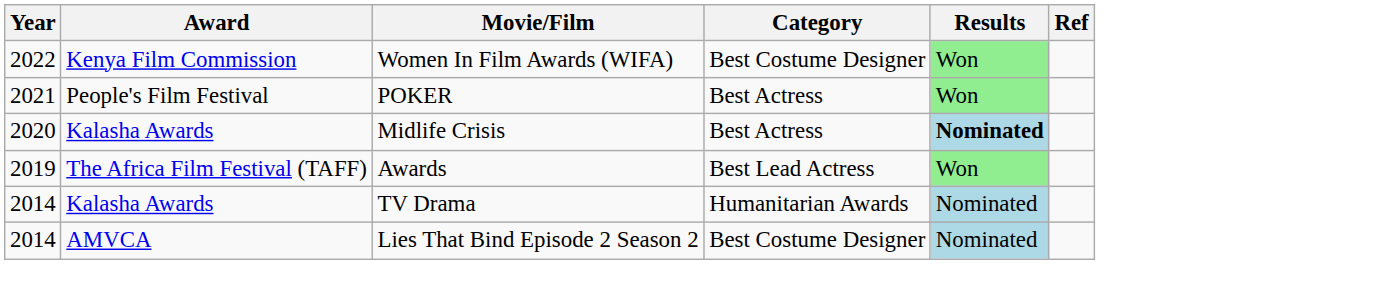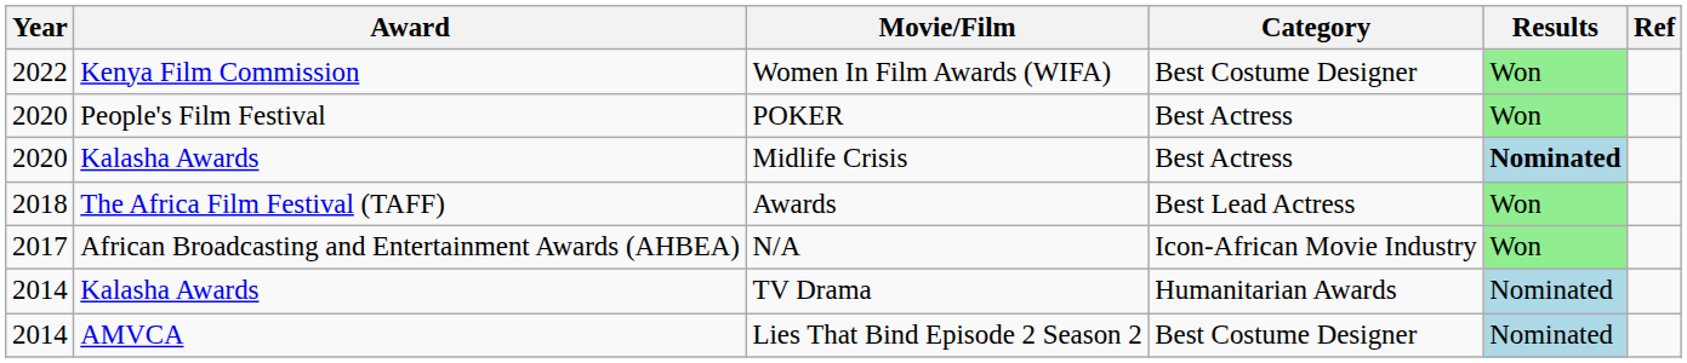POKER | Year: 2021 -> 2020
Awards | Year: 2019 -> 2018
+ row: 2017 | African Broadcasting and Entertainment Awards (AHBEA) | N/A | Icon-African Movie Industry | Won
